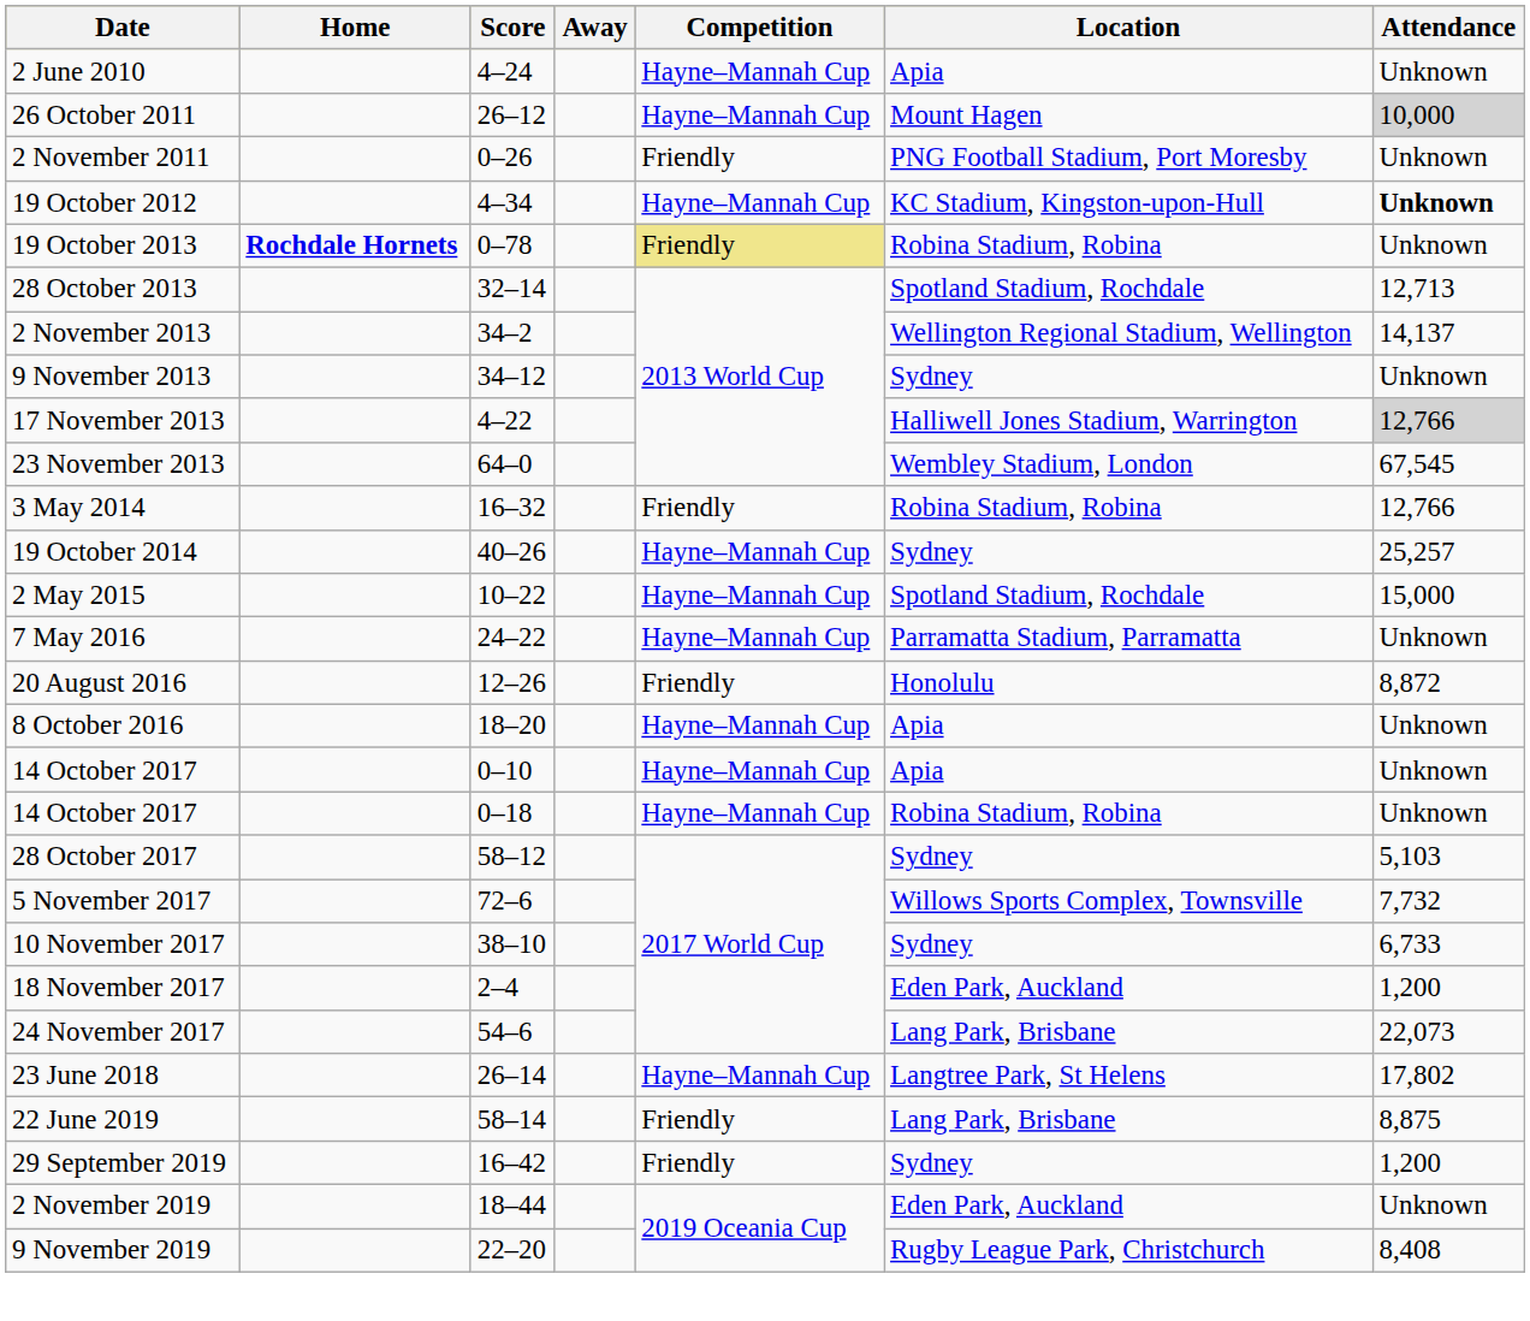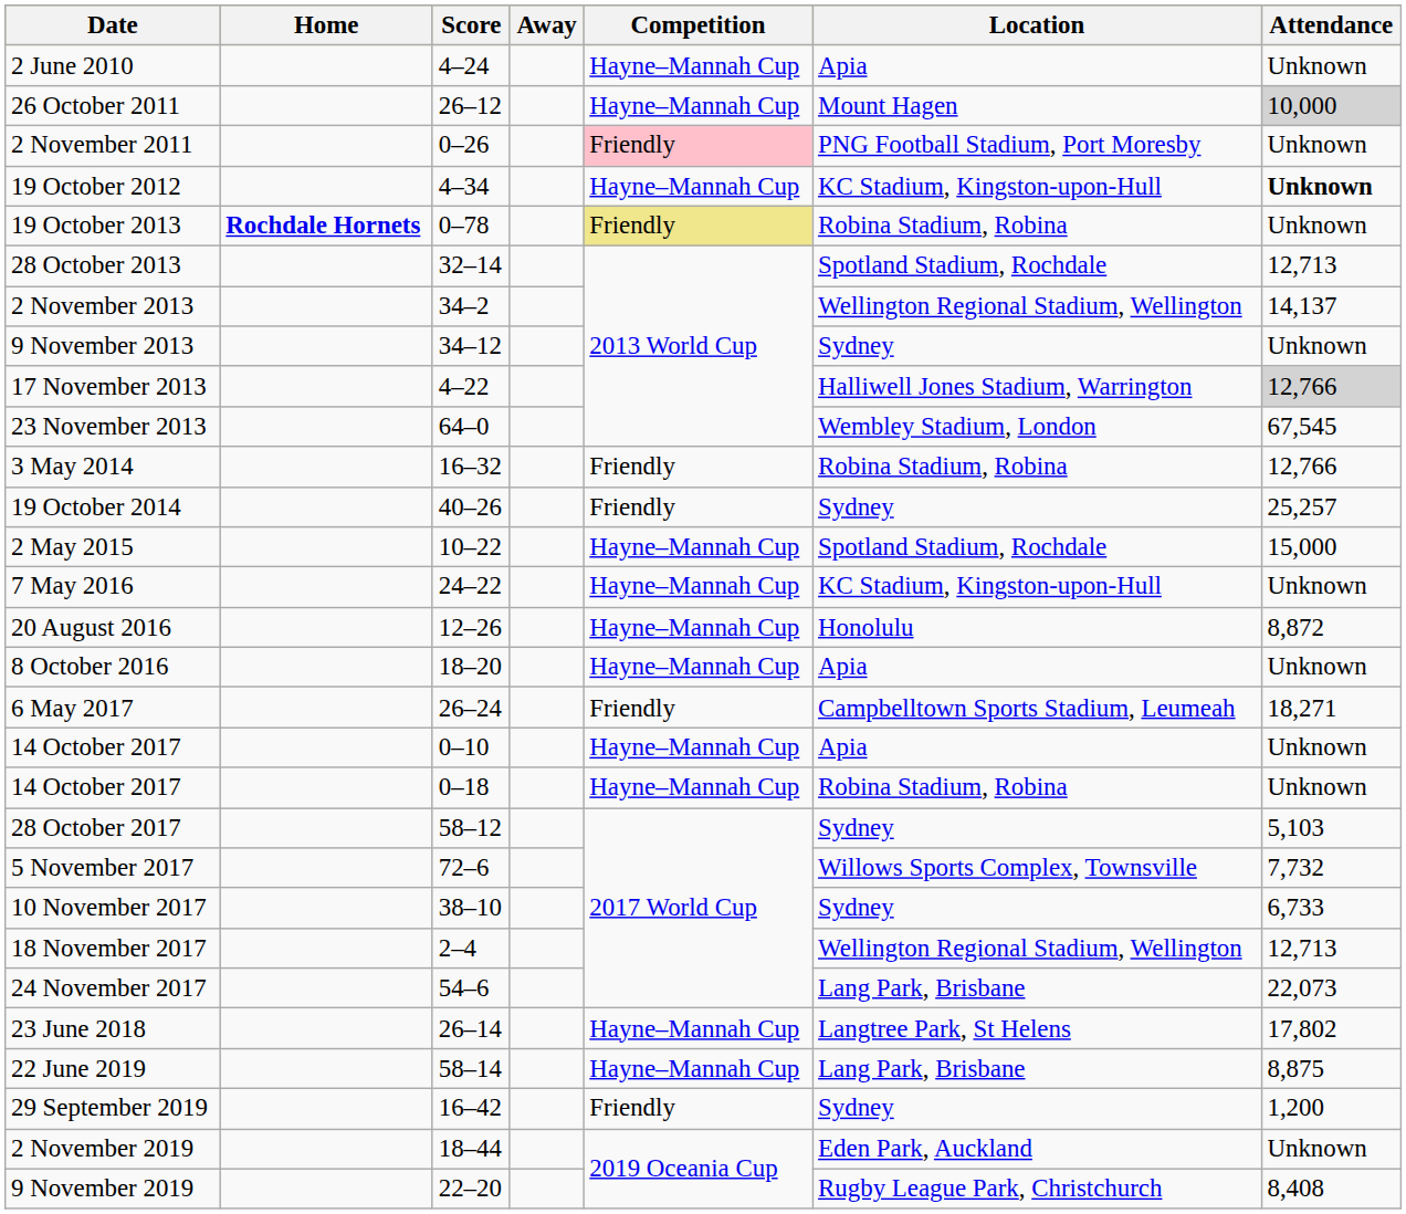2 November 2011 | Competition: no background -> pink background
19 October 2014 | Competition: Hayne–Mannah Cup -> Friendly
7 May 2016 | Location: Parramatta Stadium, Parramatta -> KC Stadium, Kingston-upon-Hull
20 August 2016 | Competition: Friendly -> Hayne–Mannah Cup
+ row: 6 May 2017 | 26–24 | Friendly | Campbelltown Sports Stadium, Leumeah | 18,271
18 November 2017 | Location: Eden Park, Auckland -> Wellington Regional Stadium, Wellington
18 November 2017 | Attendance: 1,200 -> 12,713
22 June 2019 | Competition: Friendly -> Hayne–Mannah Cup
